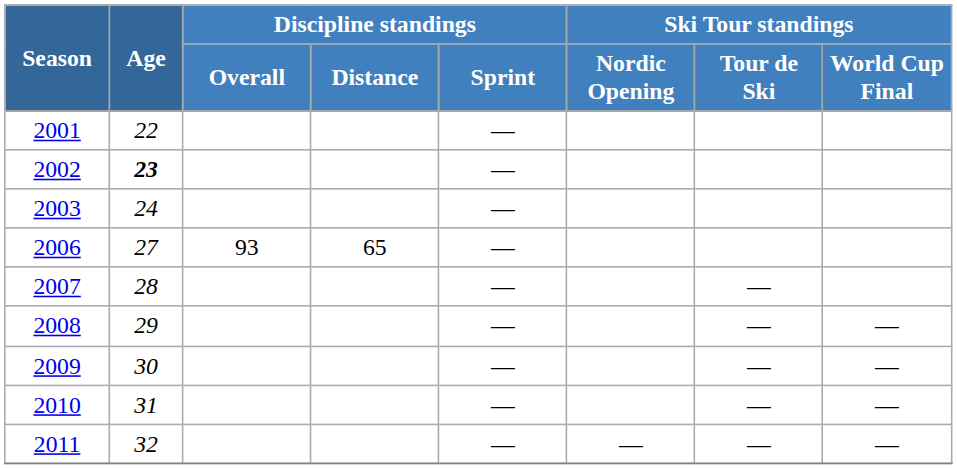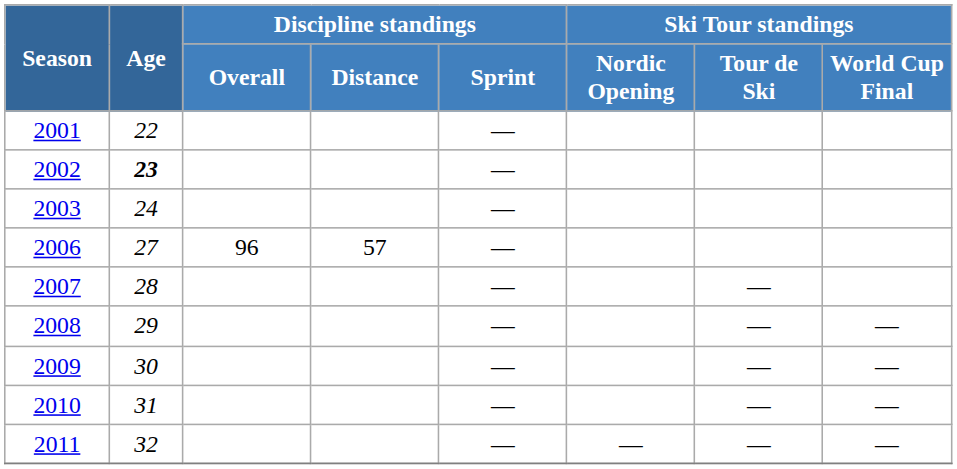2006 | Discipline standings / Overall: 93 -> 96
2006 | Discipline standings / Distance: 65 -> 57
